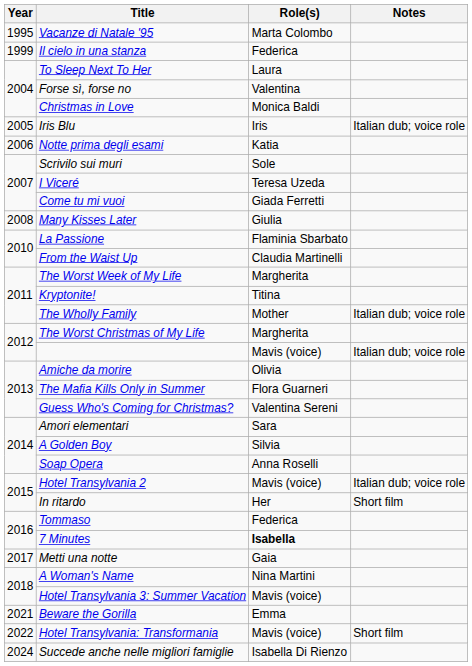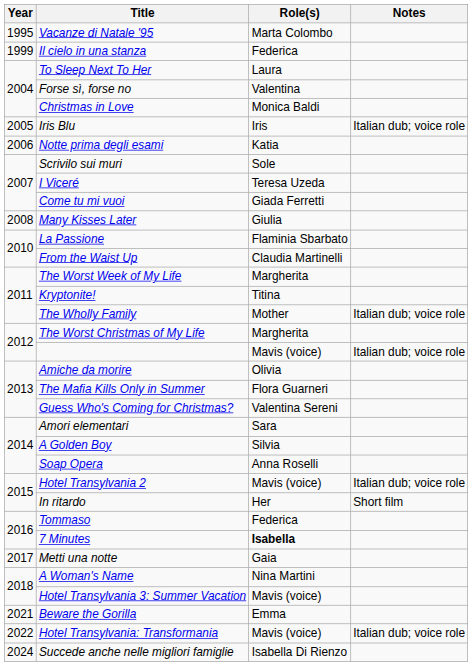Hotel Transylvania: Transformania | Notes: Short film -> Italian dub; voice role
